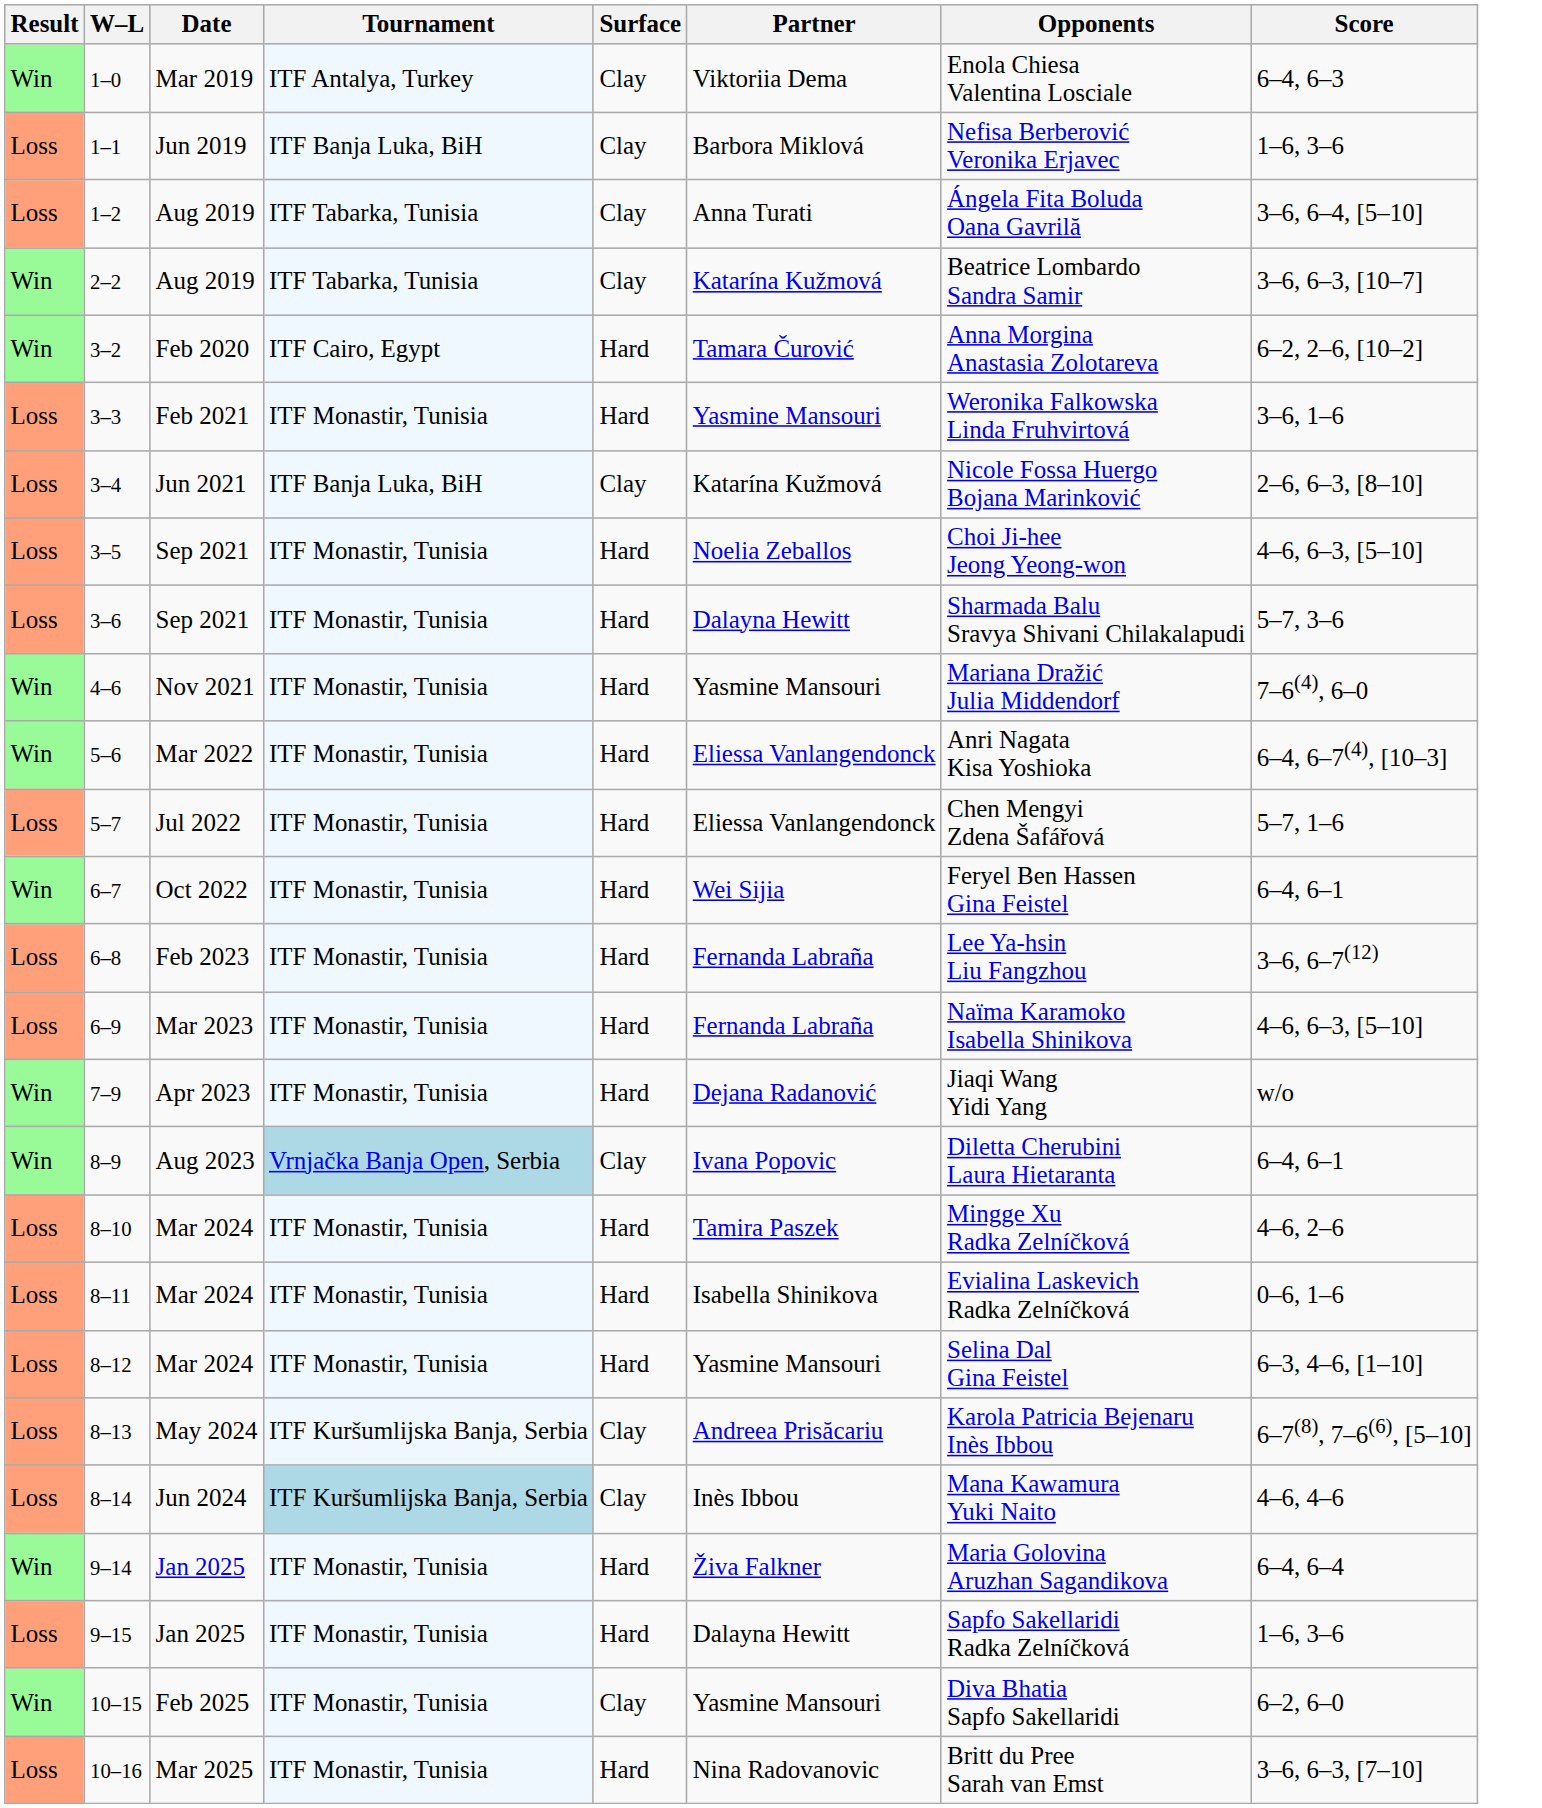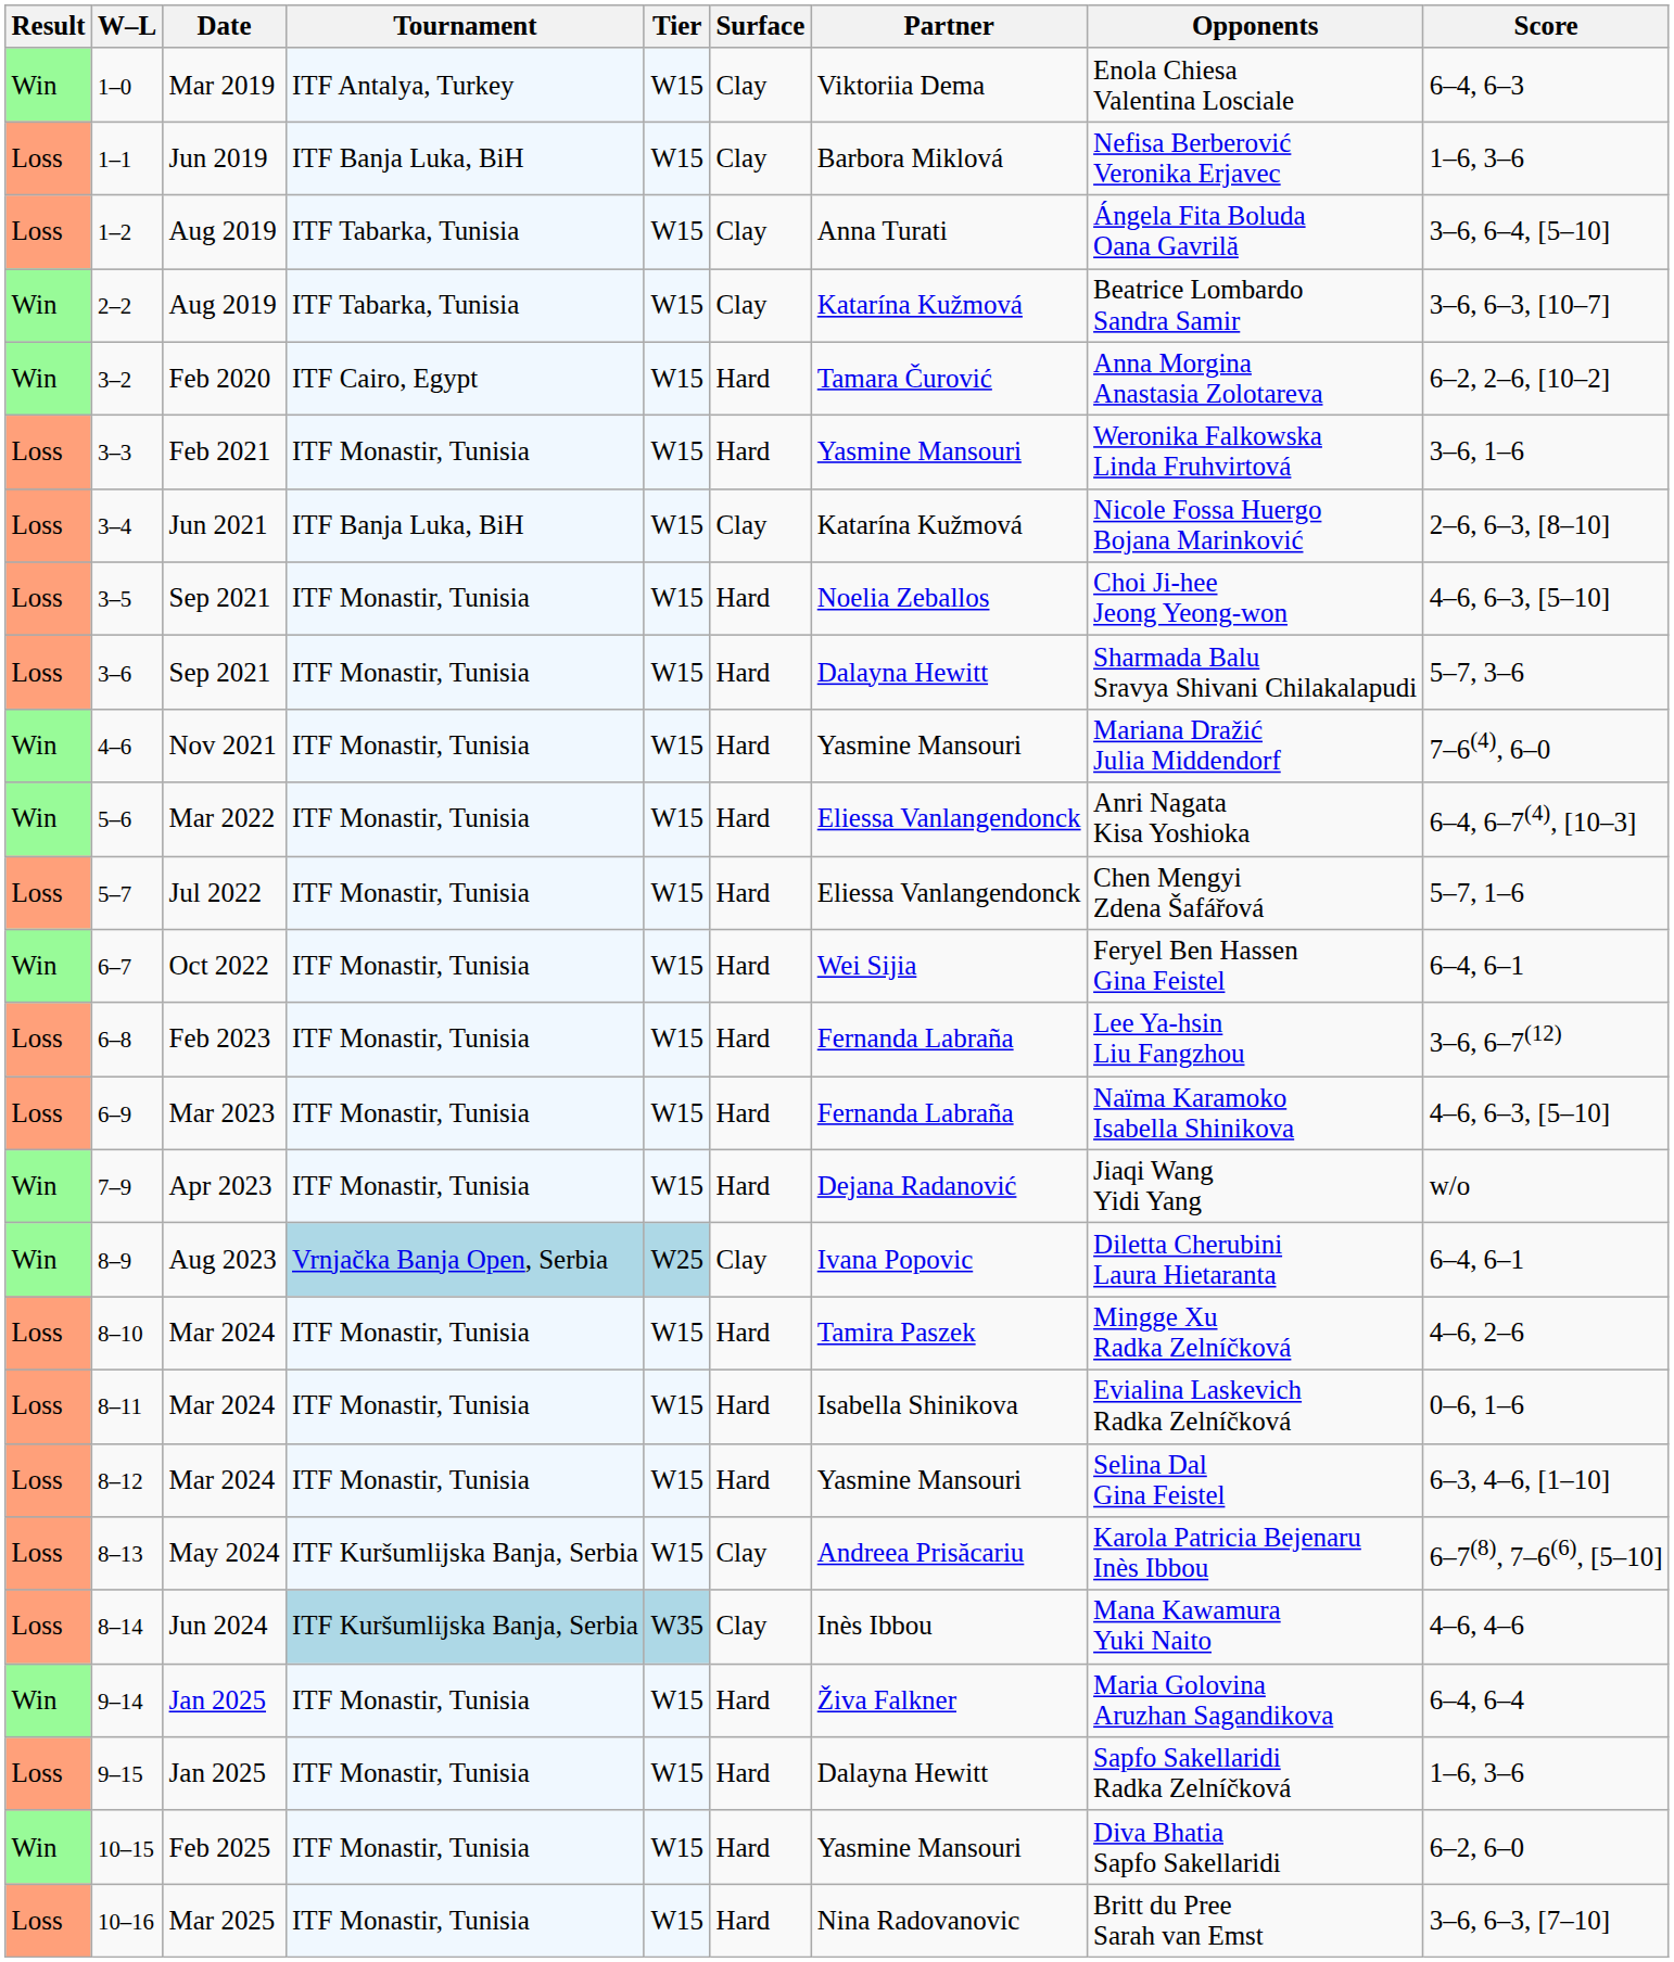+ column: Tier | W15 | W15 | W15 | W15 | W15 | W15 | W15 | W15 | W15 | W15 | W15 | W15 | W15 | W15 | W15 | W15 | W25 | W15 | W15 | W15 | W15 | W35 | W15 | W15 | W15 | W15
10–15 | Surface: Clay -> Hard
